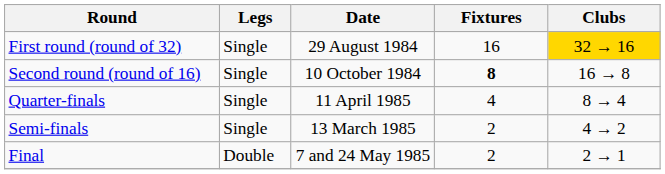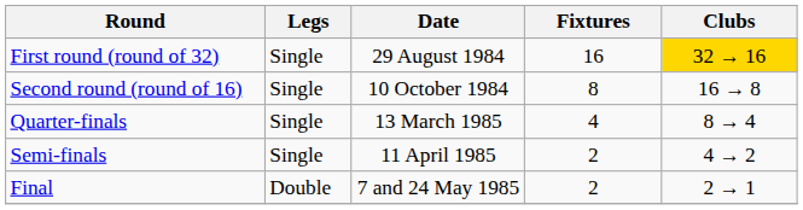Second round (round of 16) | Fixtures: bold -> normal
Quarter-finals | Date: 11 April 1985 -> 13 March 1985
Semi-finals | Date: 13 March 1985 -> 11 April 1985
